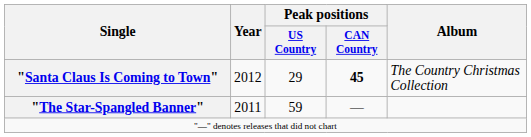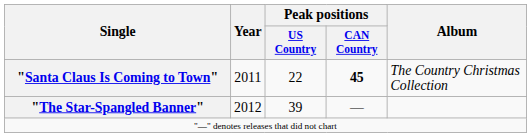"Santa Claus Is Coming to Town" | Year: 2012 -> 2011
"Santa Claus Is Coming to Town" | Peak positions / US Country: 29 -> 22
"The Star-Spangled Banner" | Year: 2011 -> 2012
"The Star-Spangled Banner" | Peak positions / US Country: 59 -> 39
